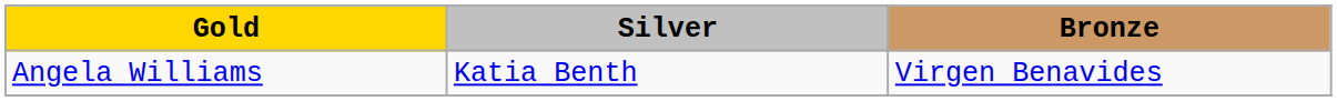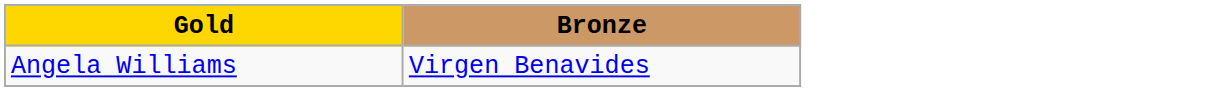- column: Silver | Katia Benth
